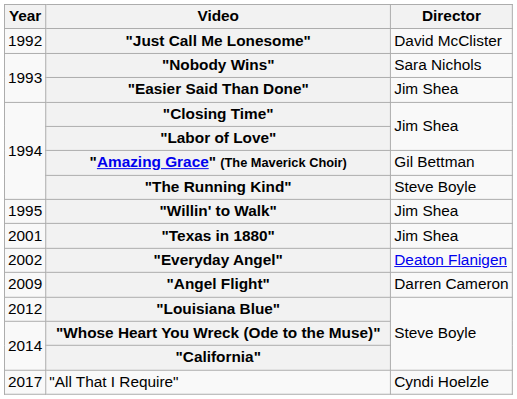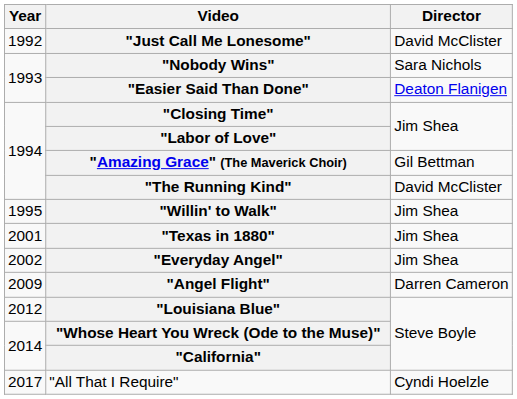"Easier Said Than Done" | Director: Jim Shea -> Deaton Flanigen
"The Running Kind" | Director: Steve Boyle -> David McClister
"Everyday Angel" | Director: Deaton Flanigen -> Jim Shea
